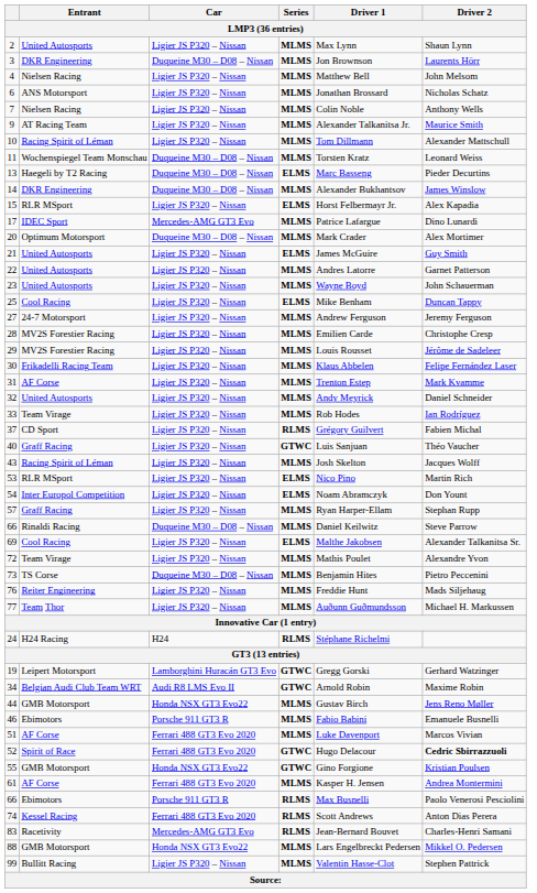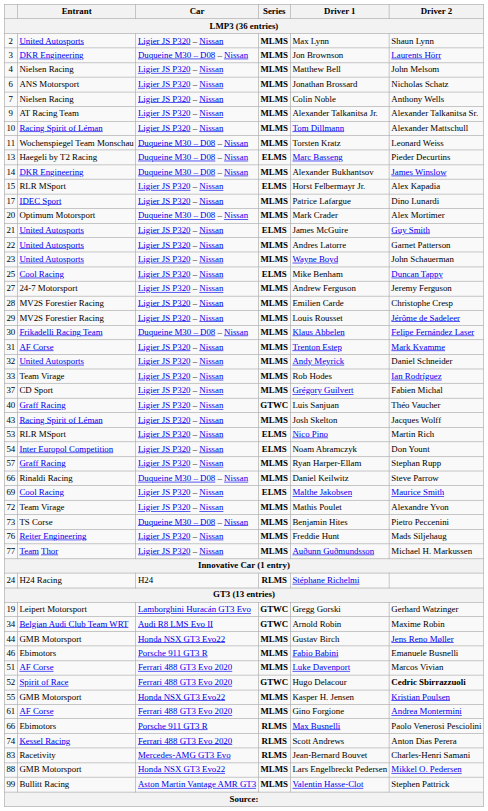9 | Driver 2 / LMP3 (36 entries): Maurice Smith -> Alexander Talkanitsa Sr.
17 | Car / LMP3 (36 entries): Mercedes-AMG GT3 Evo -> Ligier JS P320 – Nissan
30 | Car / LMP3 (36 entries): Ligier JS P320 – Nissan -> Duqueine M30 – D08 – Nissan
37 | Series / LMP3 (36 entries): RLMS -> MLMS
69 | Driver 2 / LMP3 (36 entries): Alexander Talkanitsa Sr. -> Maurice Smith
55 | Series / LMP3 (36 entries): GTWC -> MLMS
55 | Driver 1 / LMP3 (36 entries): Gino Forgione -> Kasper H. Jensen
61 | Driver 1 / LMP3 (36 entries): Kasper H. Jensen -> Gino Forgione
99 | Car / LMP3 (36 entries): Ligier JS P320 – Nissan -> Aston Martin Vantage AMR GT3
